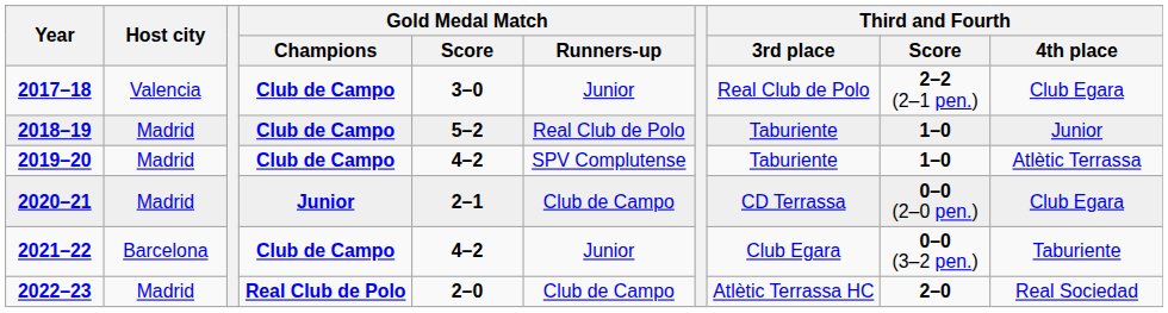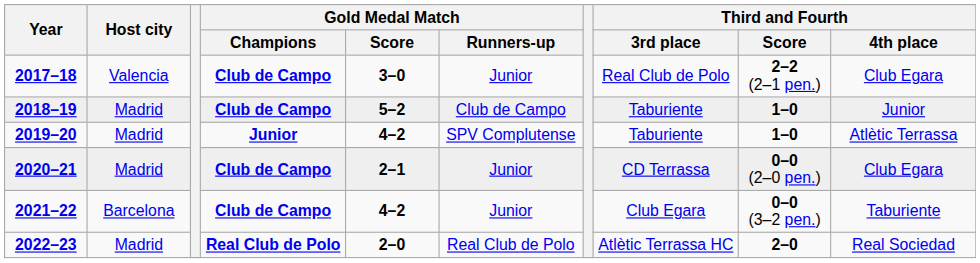2018–19 | Gold Medal Match / Runners-up: Real Club de Polo -> Club de Campo
2019–20 | Gold Medal Match / Champions: Club de Campo -> Junior
2020–21 | Gold Medal Match / Champions: Junior -> Club de Campo
2020–21 | Gold Medal Match / Runners-up: Club de Campo -> Junior
2022–23 | Gold Medal Match / Runners-up: Club de Campo -> Real Club de Polo
